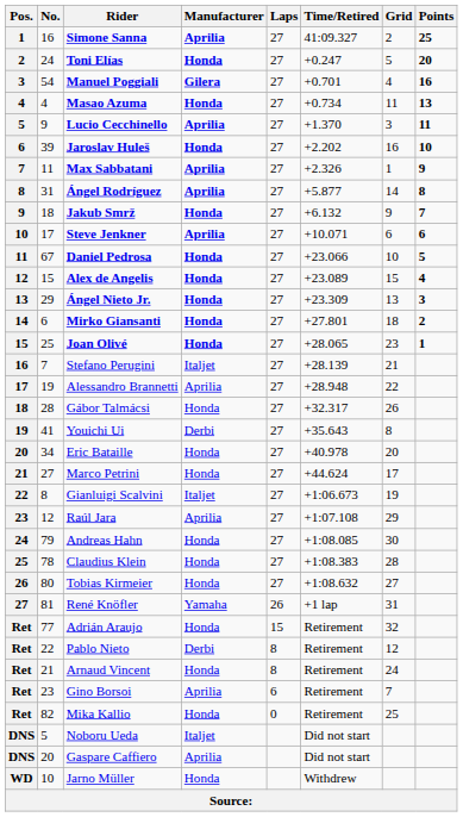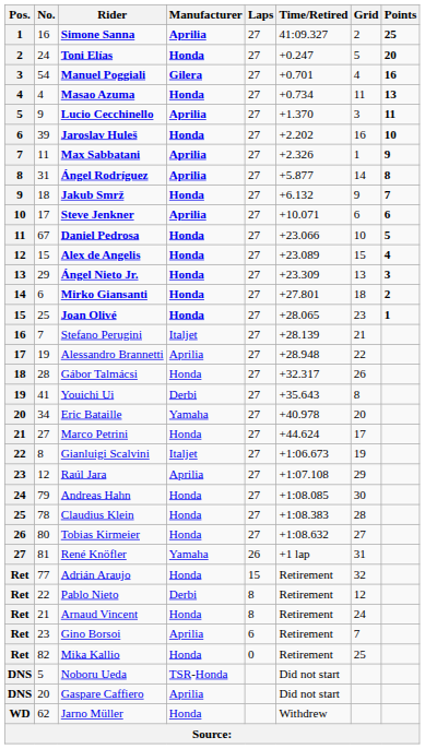Eric Bataille | Manufacturer: Honda -> Yamaha
Noboru Ueda | Manufacturer: Italjet -> TSR-Honda
Jarno Müller | No.: 10 -> 62
